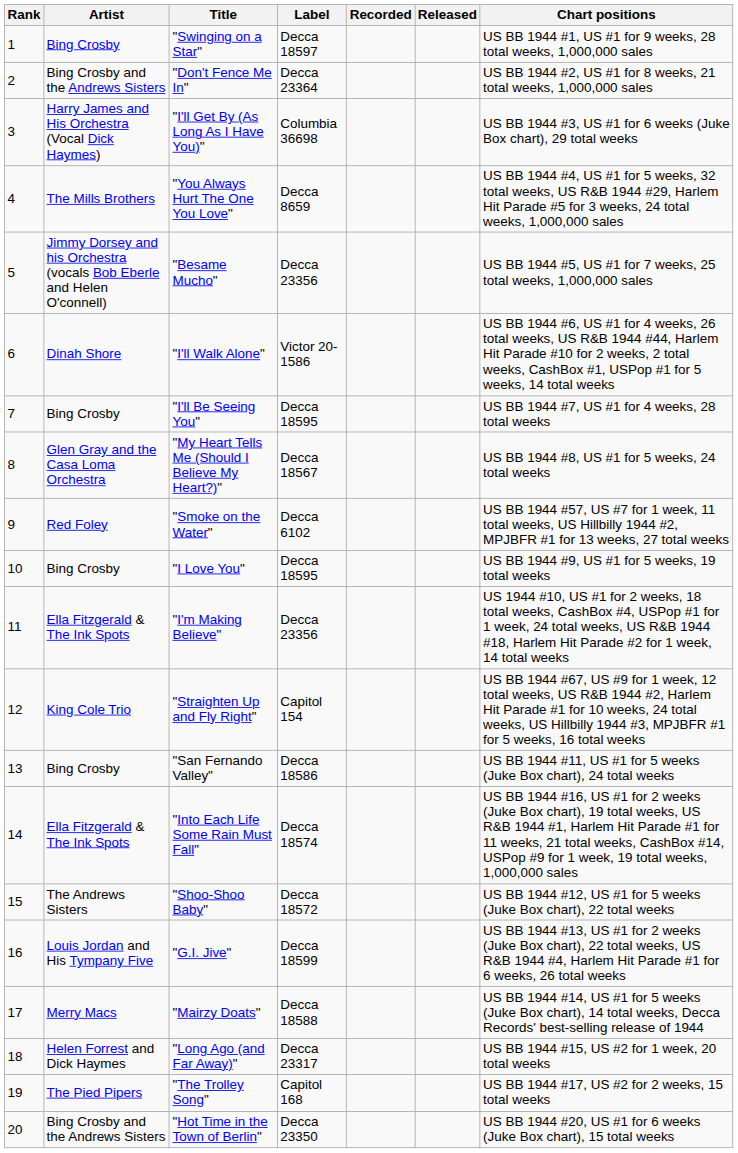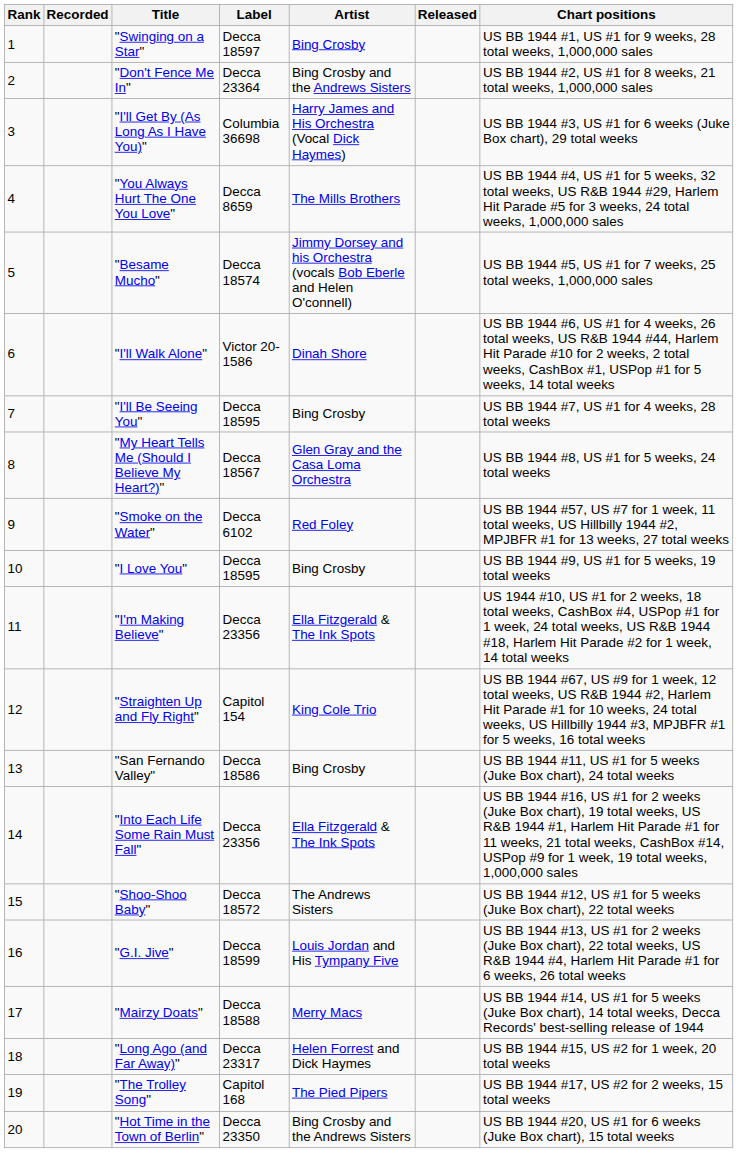columns swapped: Artist <-> Recorded
"Besame Mucho" | Label: Decca 23356 -> Decca 18574
"Into Each Life Some Rain Must Fall" | Label: Decca 18574 -> Decca 23356
